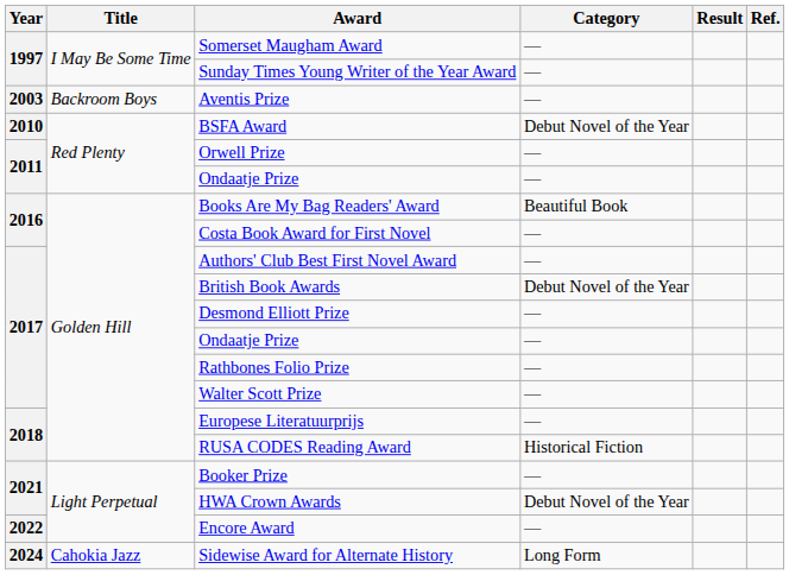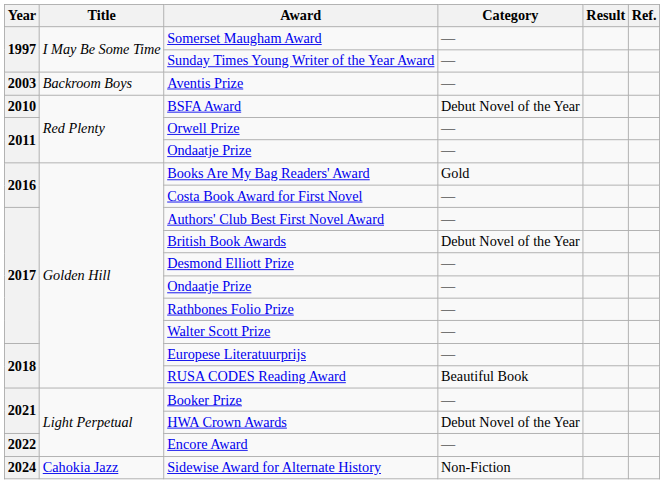Books Are My Bag Readers' Award | Category: Beautiful Book -> Gold
RUSA CODES Reading Award | Category: Historical Fiction -> Beautiful Book
Sidewise Award for Alternate History | Category: Long Form -> Non-Fiction
